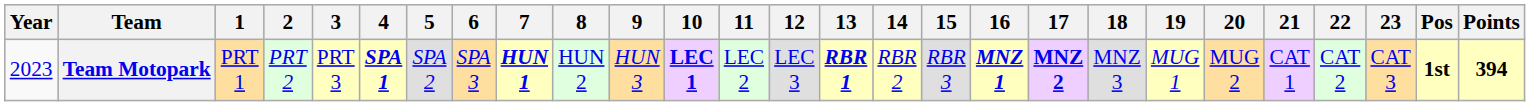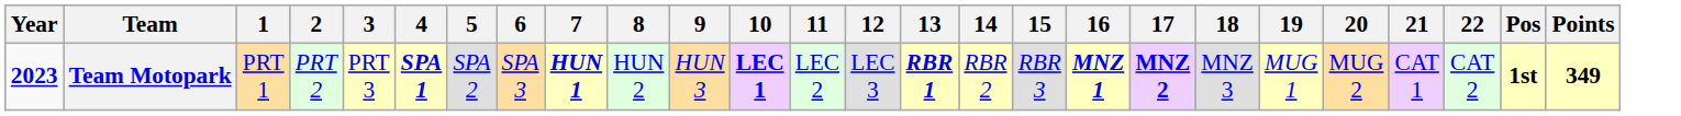- column: 23 | CAT 3
Team Motopark | Year: normal -> bold
Team Motopark | Points: 394 -> 349
